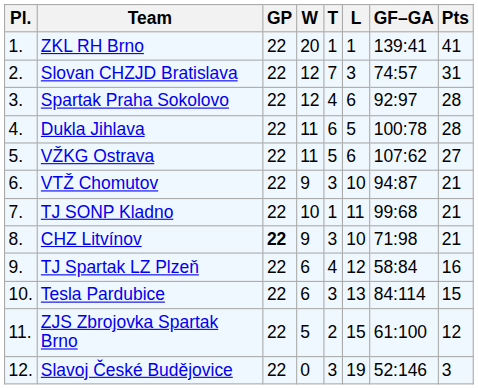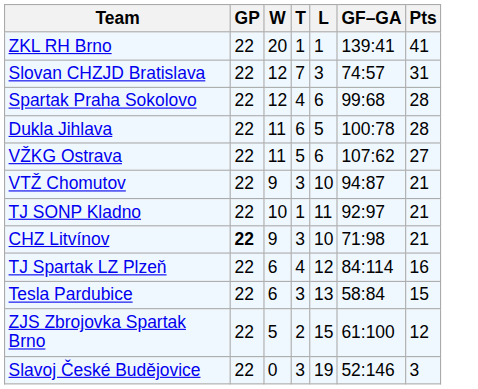- column: Pl. | 1. | 2. | 3. | 4. | 5. | 6. | 7. | 8. | 9. | 10. | 11. | 12.
Spartak Praha Sokolovo | GF–GA: 92:97 -> 99:68
TJ SONP Kladno | GF–GA: 99:68 -> 92:97
TJ Spartak LZ Plzeň | GF–GA: 58:84 -> 84:114
Tesla Pardubice | GF–GA: 84:114 -> 58:84
